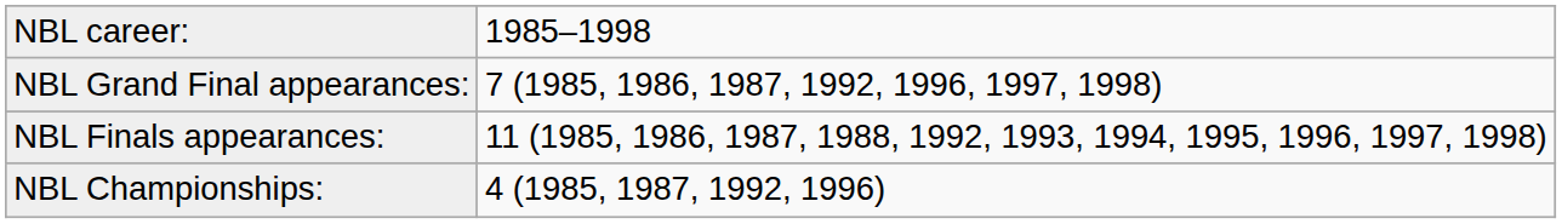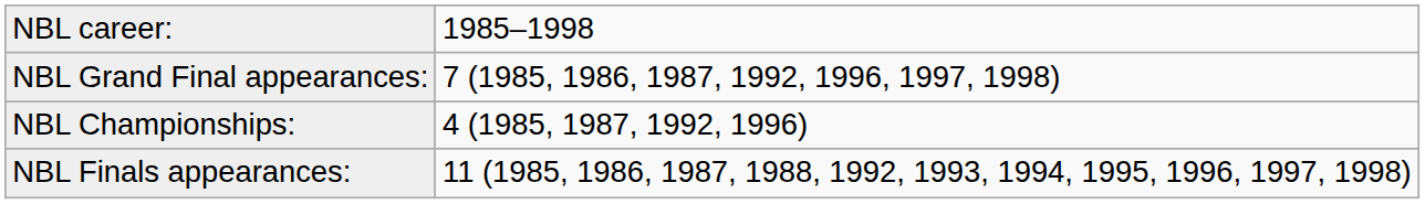rows swapped: NBL Championships: <-> NBL Finals appearances:
